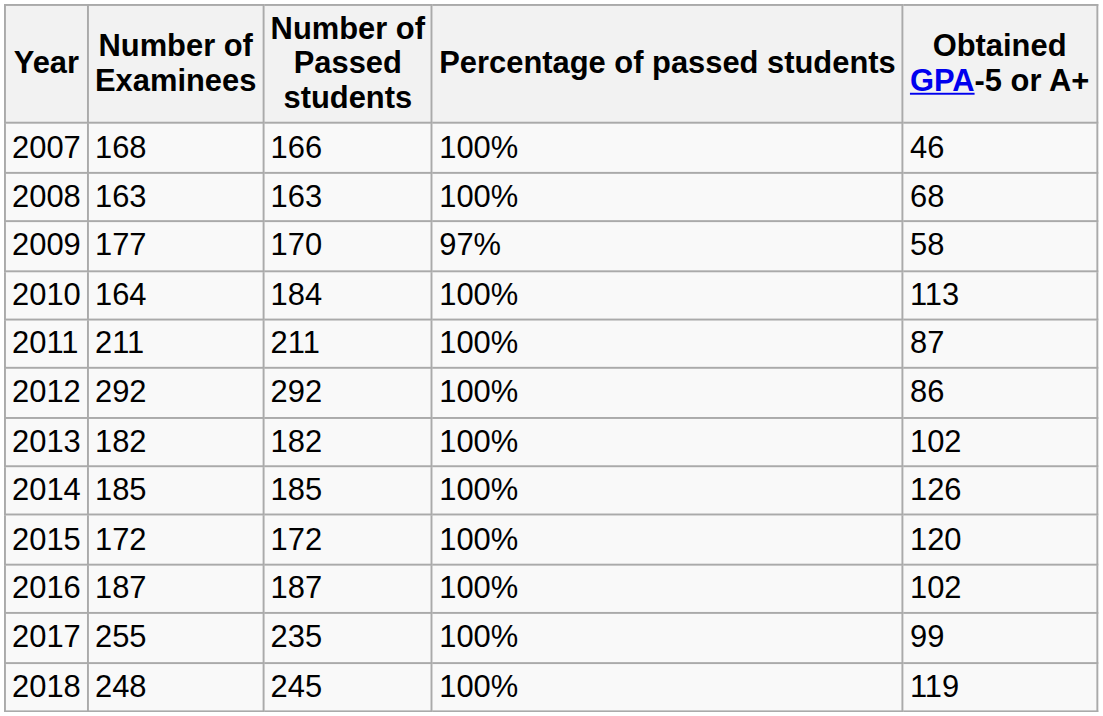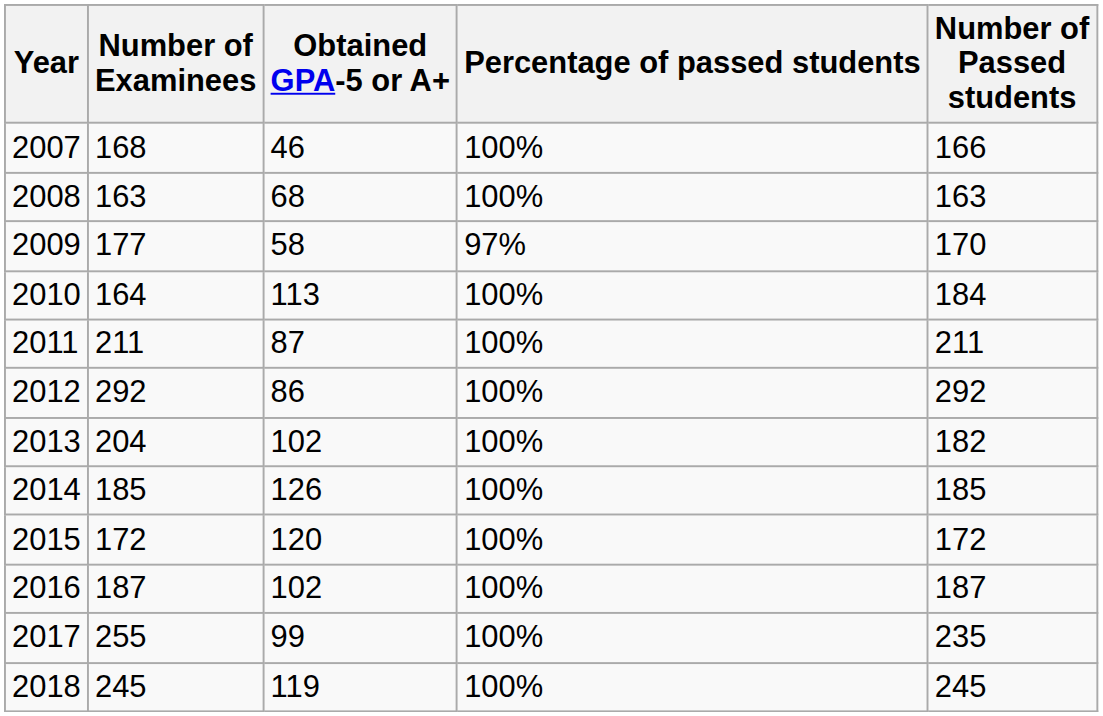columns swapped: Number of Passed students <-> Obtained GPA-5 or A+
2013 | Number of Examinees: 182 -> 204
2018 | Number of Examinees: 248 -> 245
